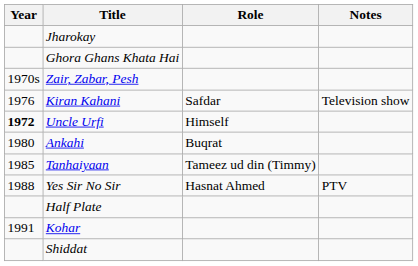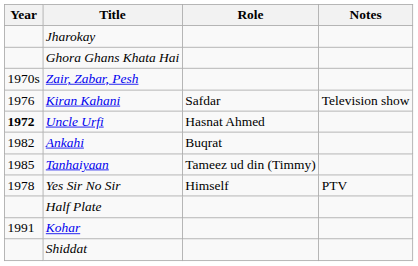Uncle Urfi | Role: Himself -> Hasnat Ahmed
Ankahi | Year: 1980 -> 1982
Yes Sir No Sir | Year: 1988 -> 1978
Yes Sir No Sir | Role: Hasnat Ahmed -> Himself
